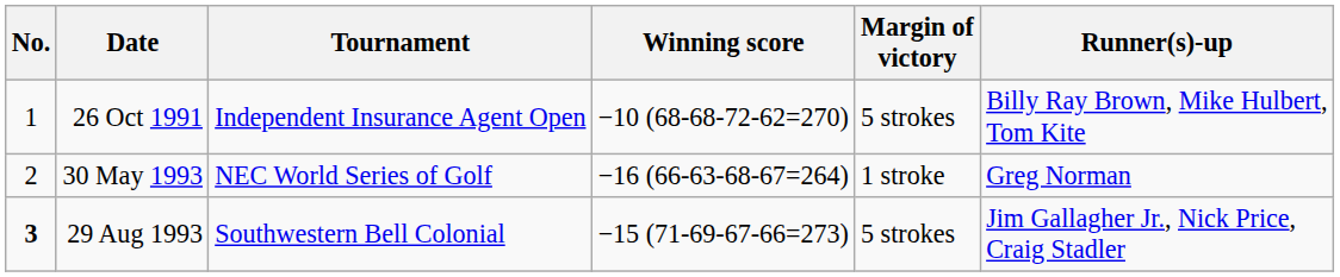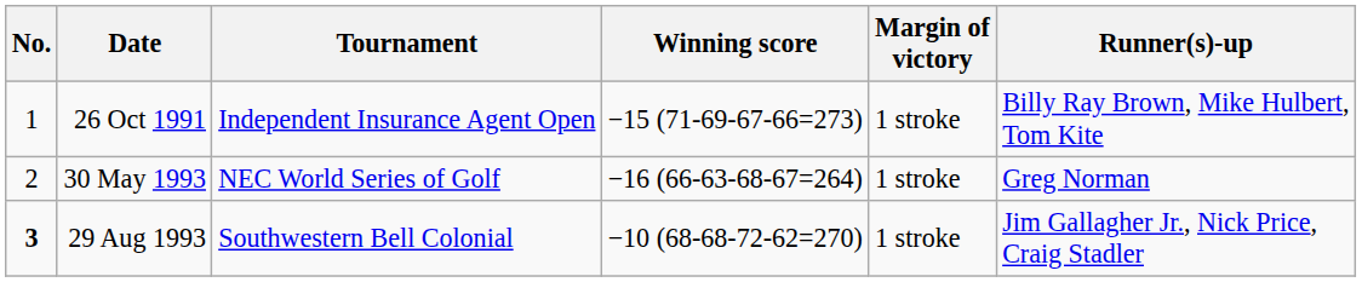26 Oct 1991 | Winning score: −10 (68-68-72-62=270) -> −15 (71-69-67-66=273)
26 Oct 1991 | Margin of victory: 5 strokes -> 1 stroke
29 Aug 1993 | Winning score: −15 (71-69-67-66=273) -> −10 (68-68-72-62=270)
29 Aug 1993 | Margin of victory: 5 strokes -> 1 stroke
